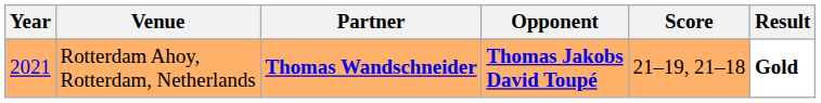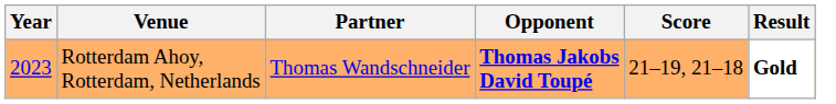Rotterdam Ahoy, Rotterdam, Netherlands | Year: 2021 -> 2023
Rotterdam Ahoy, Rotterdam, Netherlands | Partner: bold -> normal
